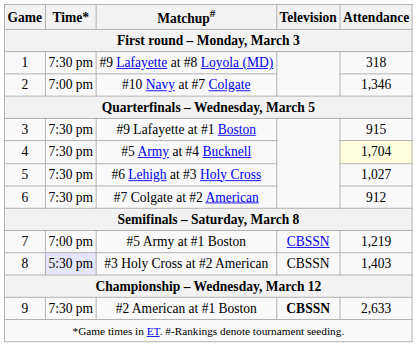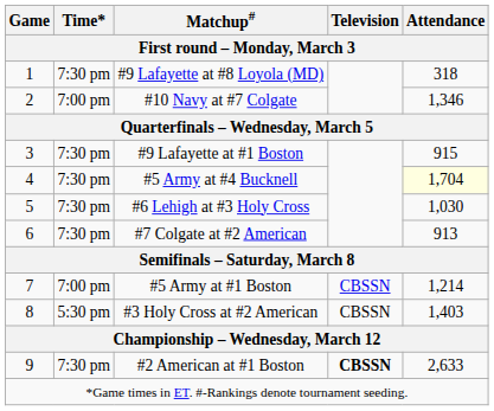#6 Lehigh at #3 Holy Cross | Attendance: 1,027 -> 1,030
#7 Colgate at #2 American | Attendance: 912 -> 913
#5 Army at #1 Boston | Attendance: 1,219 -> 1,214
#3 Holy Cross at #2 American | Time*: lavender background -> no background
